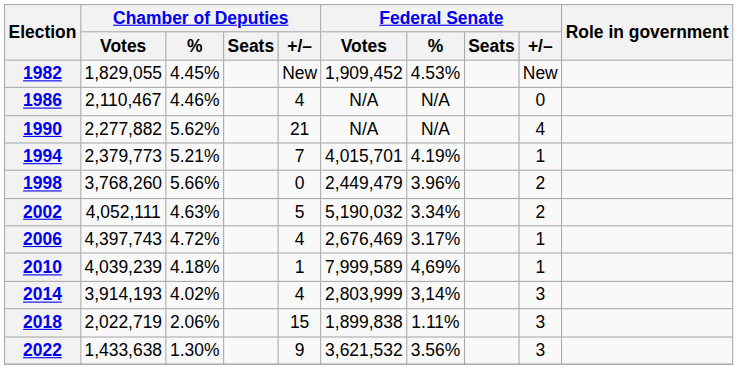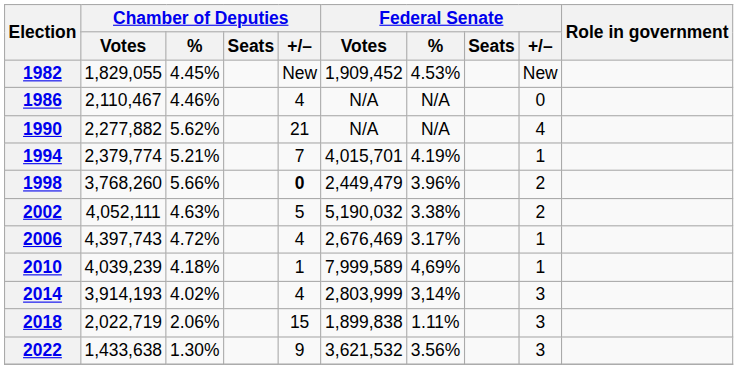1994 | Chamber of Deputies / Votes: 2,379,773 -> 2,379,774
1998 | Chamber of Deputies / +/–: normal -> bold
2002 | Federal Senate / %: 3.34% -> 3.38%
